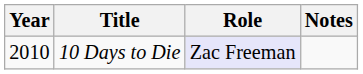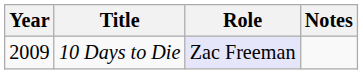10 Days to Die | Year: 2010 -> 2009
